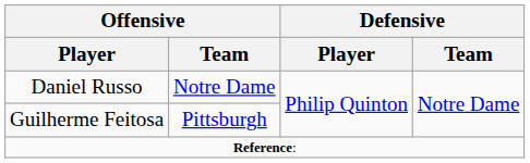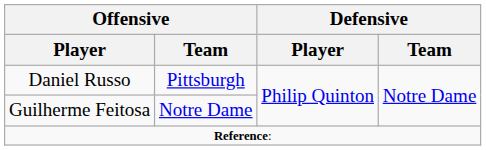Daniel Russo | Offensive / Team: Notre Dame -> Pittsburgh
Guilherme Feitosa | Offensive / Team: Pittsburgh -> Notre Dame
